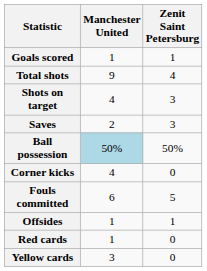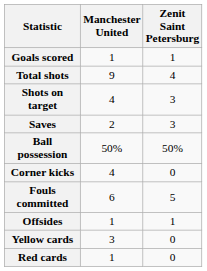Ball possession | Manchester United: lightblue background -> no background
rows swapped: Yellow cards <-> Red cards
